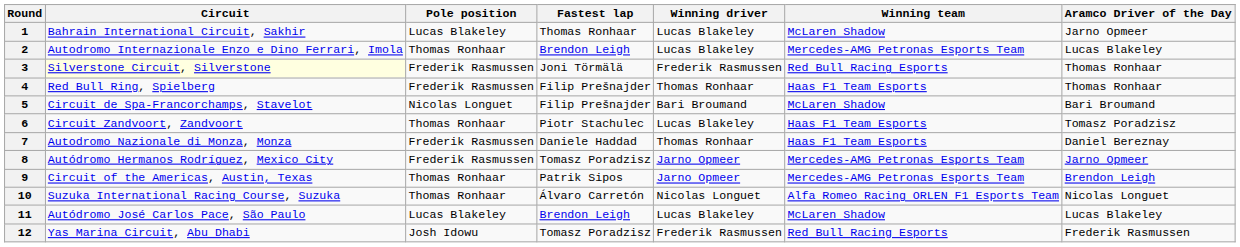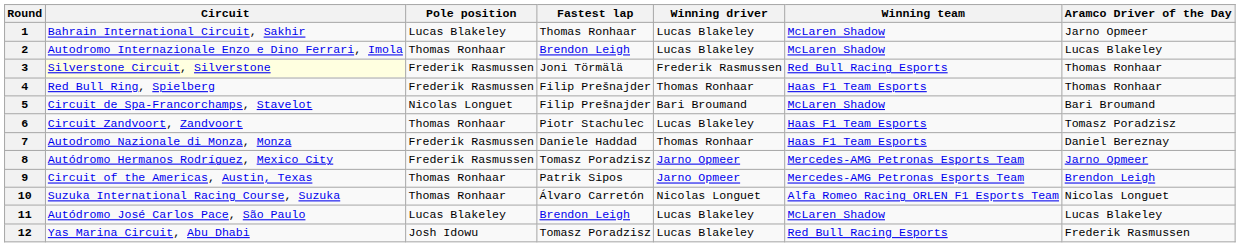2 | Winning team: Mercedes-AMG Petronas Esports Team -> McLaren Shadow
12 | Winning driver: Frederik Rasmussen -> Lucas Blakeley
